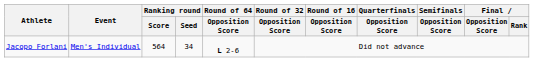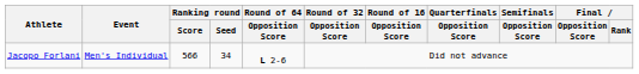Jacopo Forlani | Ranking round / Score: 564 -> 566
